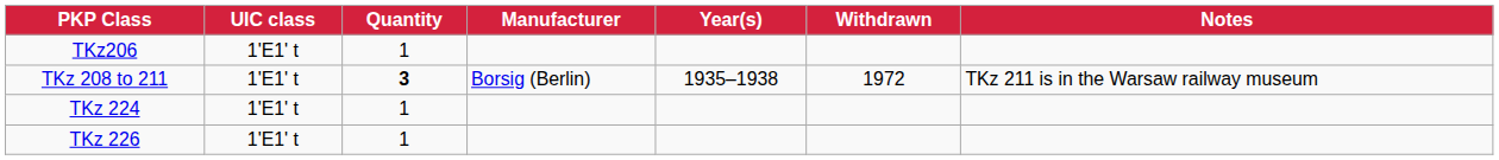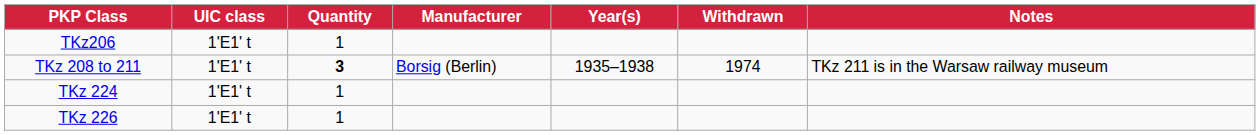TKz 208 to 211 | Withdrawn: 1972 -> 1974
